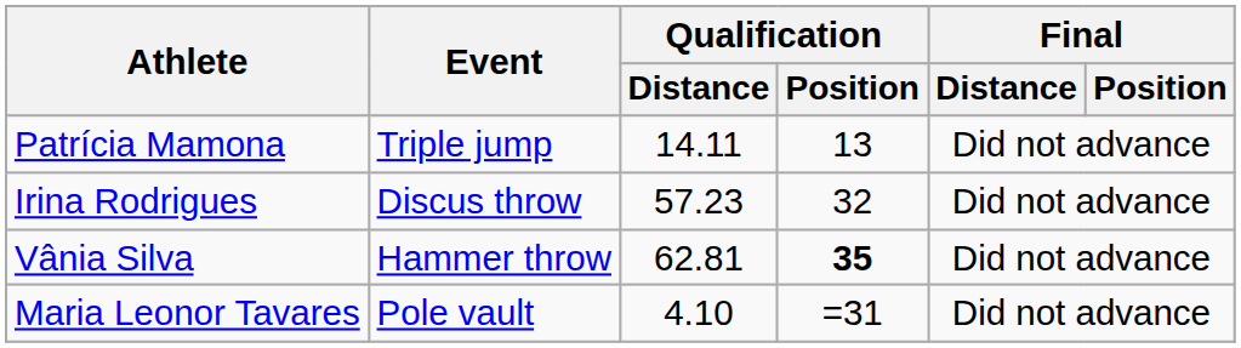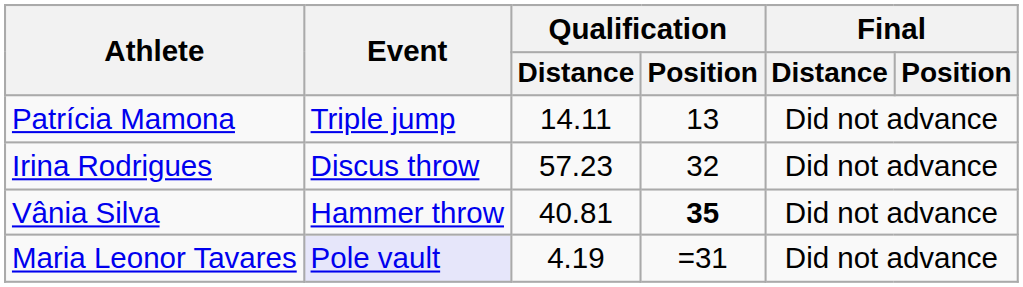Vânia Silva | Qualification / Distance: 62.81 -> 40.81
Maria Leonor Tavares | Event: no background -> lavender background
Maria Leonor Tavares | Qualification / Distance: 4.10 -> 4.19
